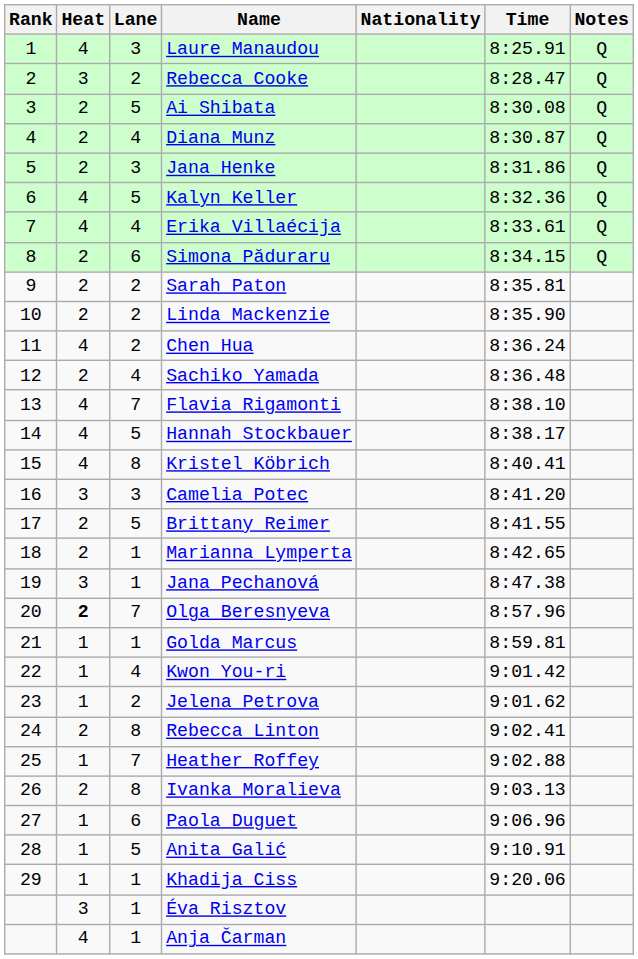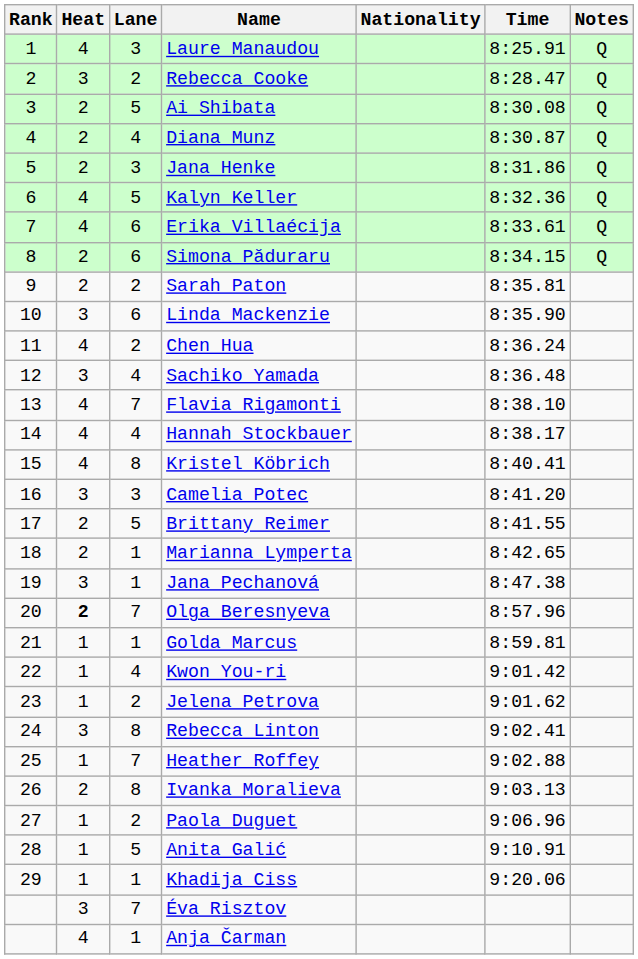Erika Villaécija | Lane: 4 -> 6
Linda Mackenzie | Heat: 2 -> 3
Linda Mackenzie | Lane: 2 -> 6
Sachiko Yamada | Heat: 2 -> 3
Hannah Stockbauer | Lane: 5 -> 4
Rebecca Linton | Heat: 2 -> 3
Paola Duguet | Lane: 6 -> 2
Éva Risztov | Lane: 1 -> 7
